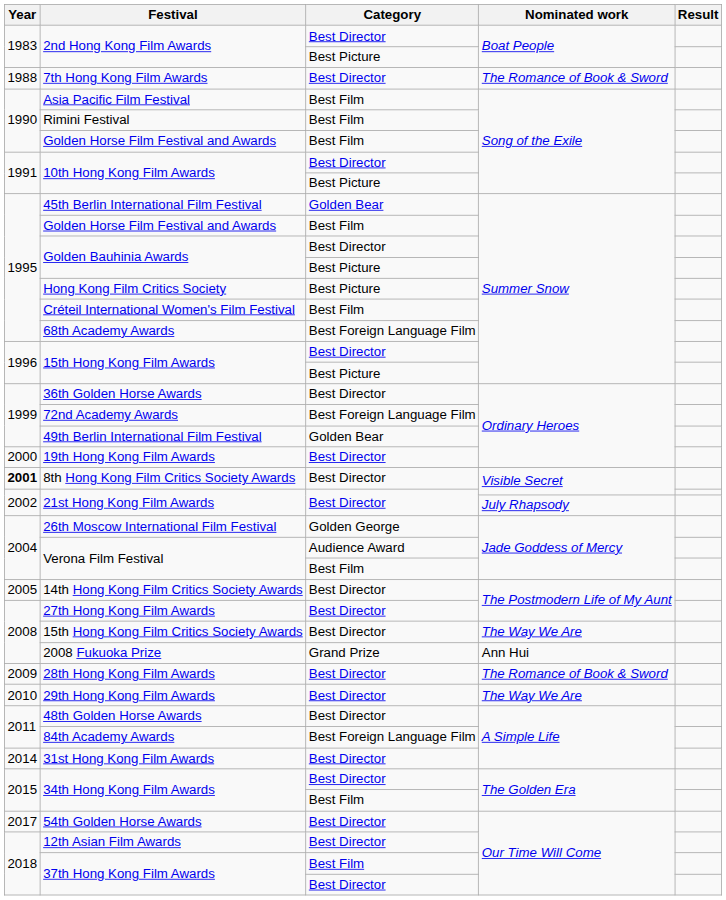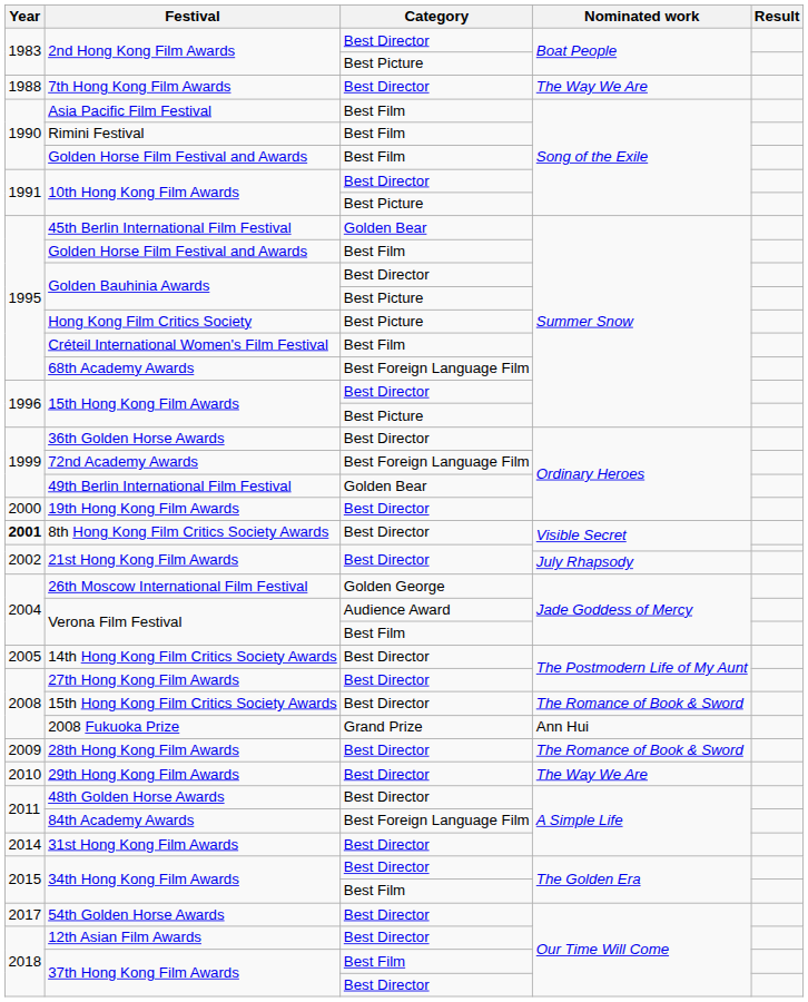7th Hong Kong Film Awards | Nominated work: The Romance of Book & Sword -> The Way We Are
15th Hong Kong Film Critics Society Awards | Nominated work: The Way We Are -> The Romance of Book & Sword
